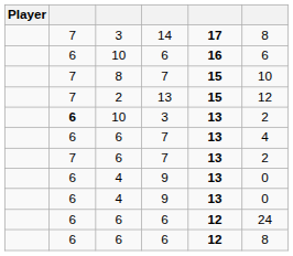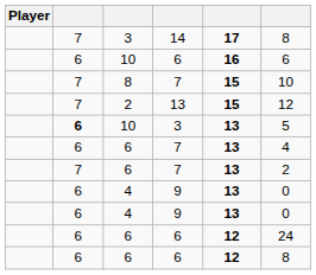10 / 3 | column 6: 2 -> 5
